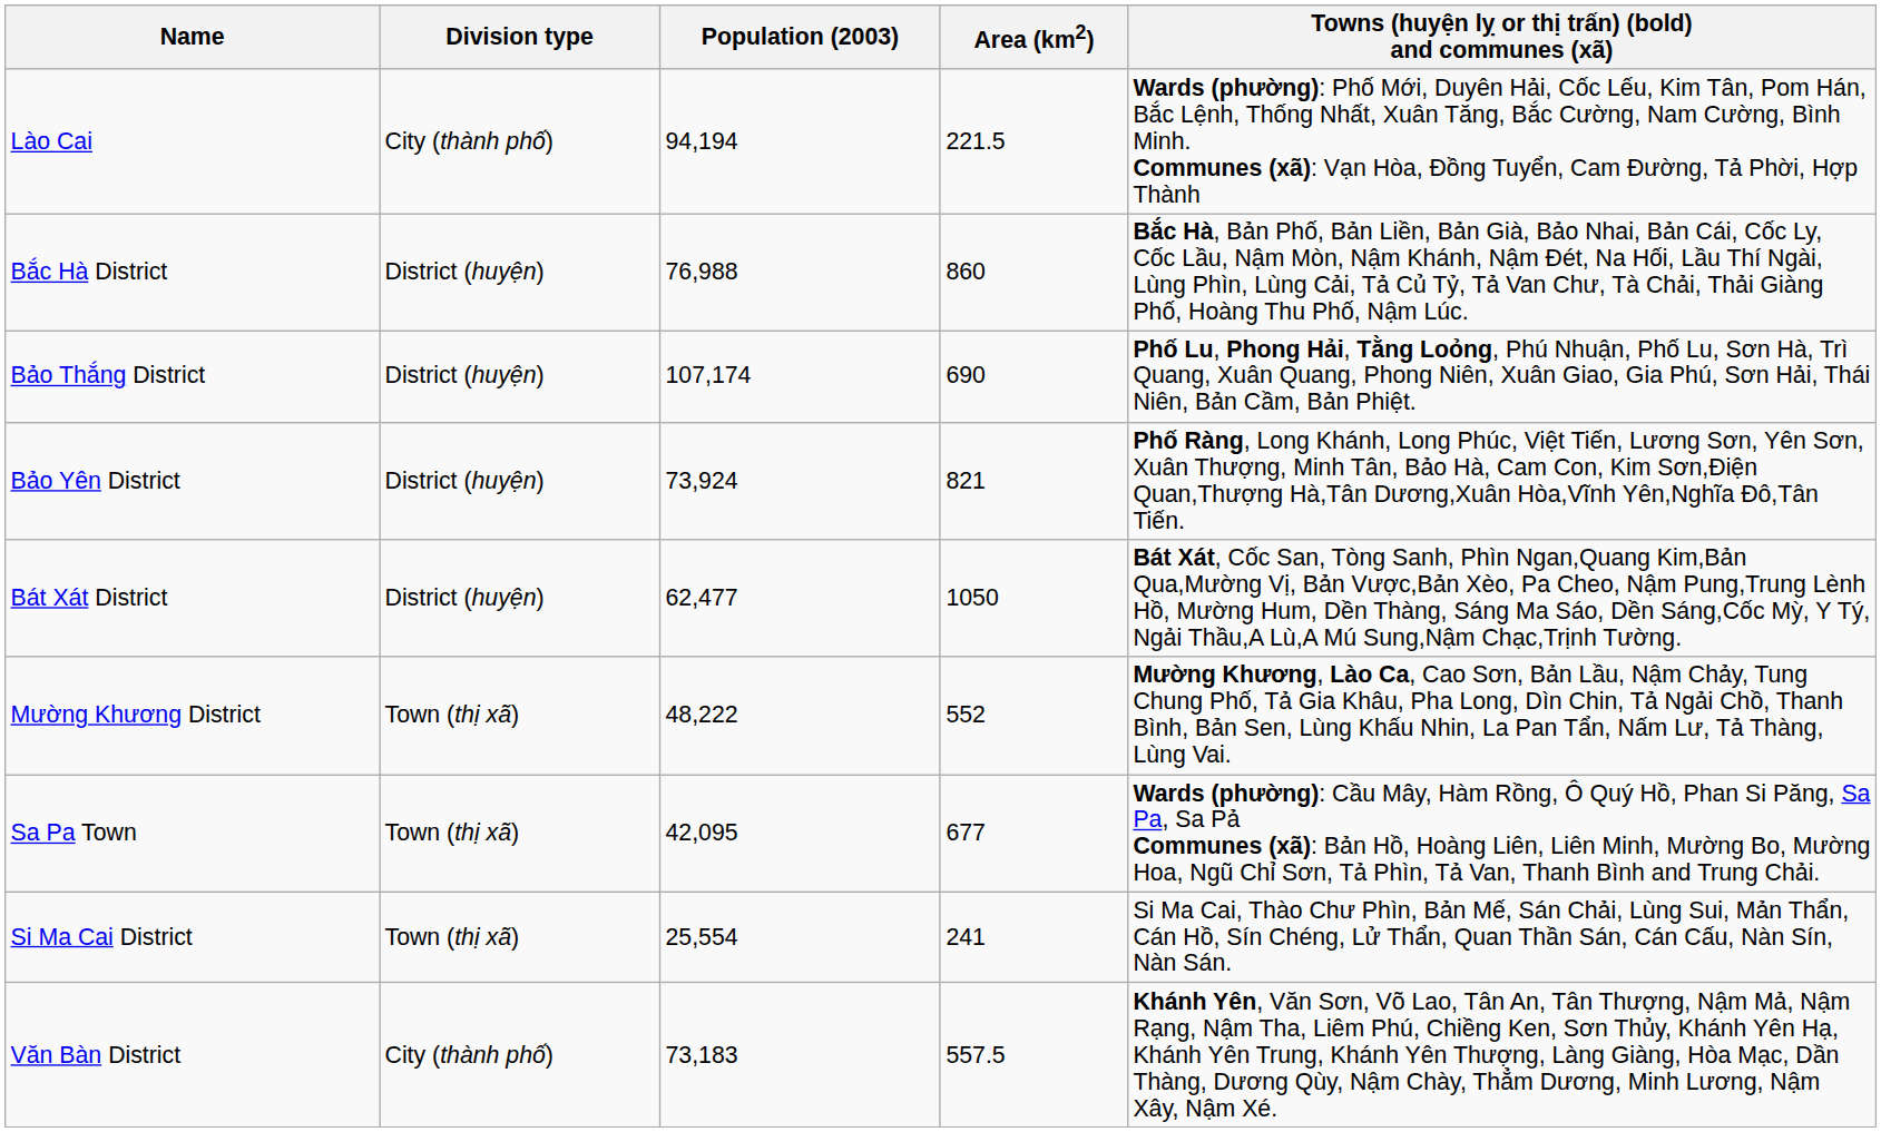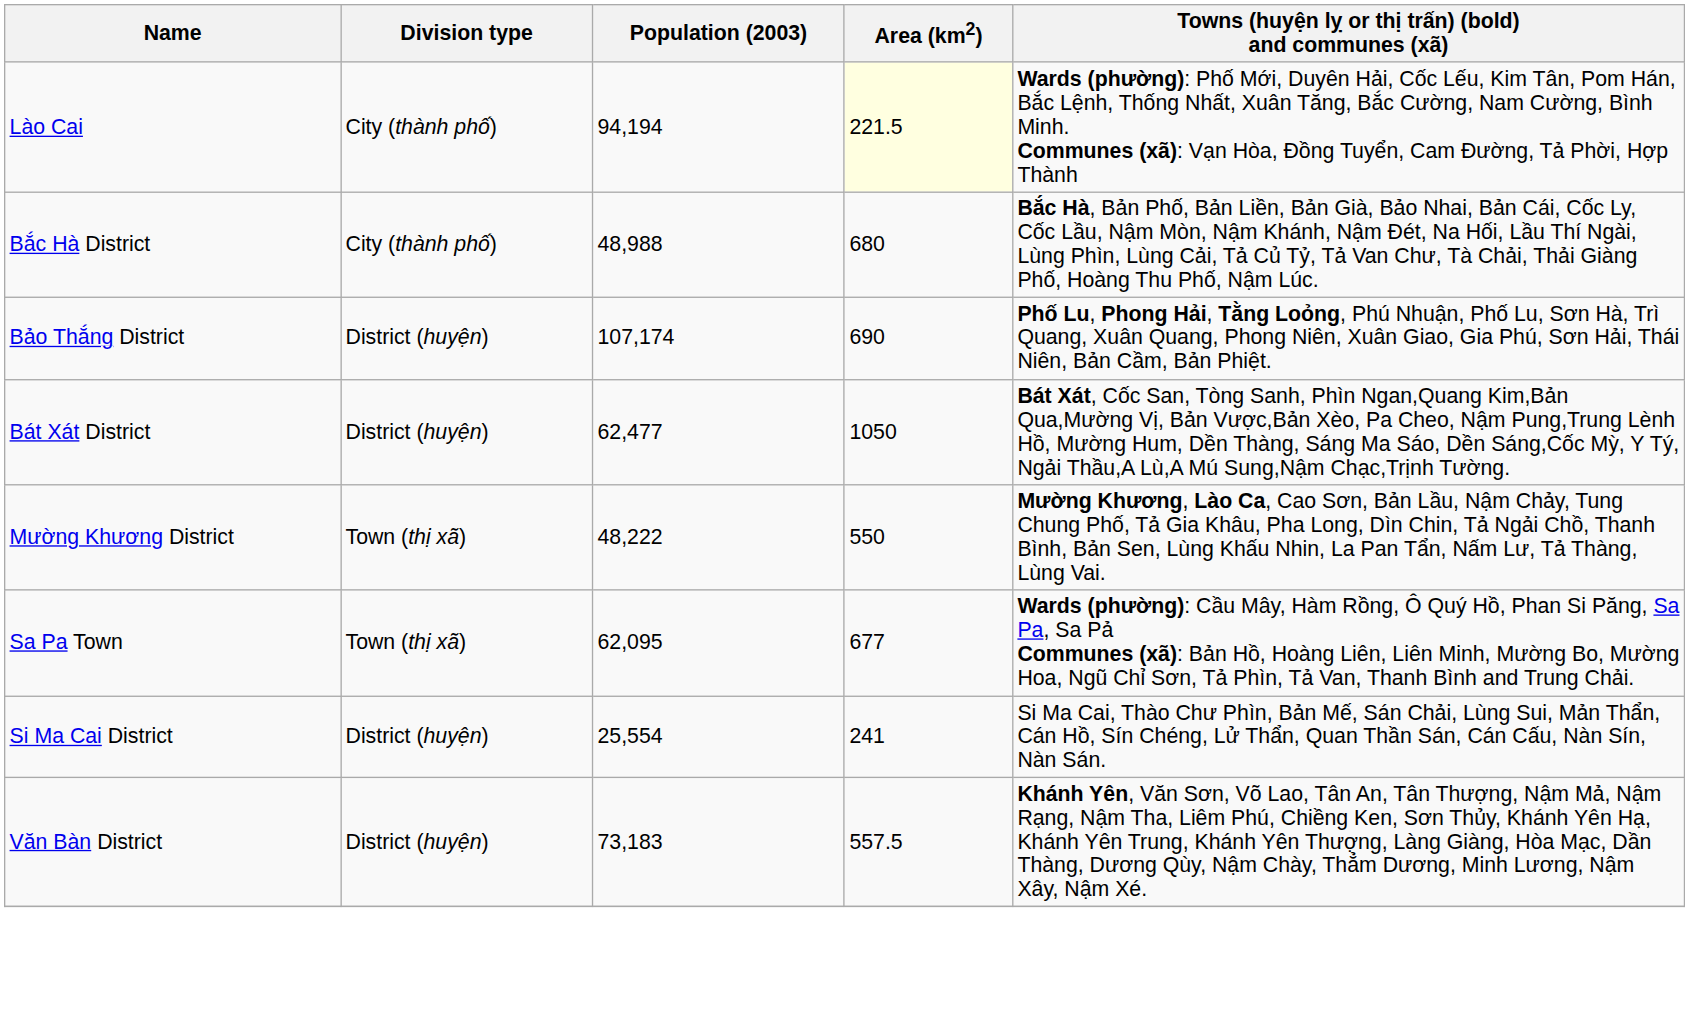Lào Cai | Area (km2): no background -> lightyellow background
Bắc Hà District | Division type: District (huyện) -> City (thành phố)
Bắc Hà District | Population (2003): 76,988 -> 48,988
Bắc Hà District | Area (km2): 860 -> 680
- row: Bảo Yên District | District (huyện) | 73,924 | 821 | Phố Ràng, Long Khánh, Long Phúc, Việt Tiến, Lương Sơn, Yên Sơn, Xuân Thượng, Minh Tân, Bảo Hà, Cam Con, Kim Sơn,Điện Quan,Thượng Hà,Tân Dương,Xuân Hòa,Vĩnh Yên,Nghĩa Đô,Tân Tiến.
Mường Khương District | Area (km2): 552 -> 550
Sa Pa Town | Population (2003): 42,095 -> 62,095
Si Ma Cai District | Division type: Town (thị xã) -> District (huyện)
Văn Bàn District | Division type: City (thành phố) -> District (huyện)
